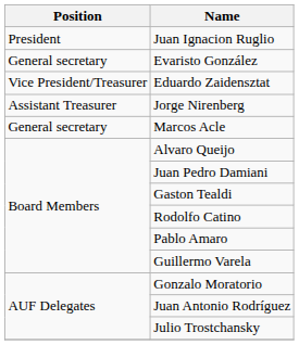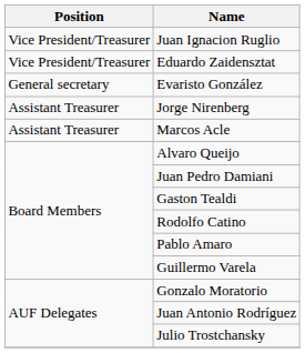Juan Ignacion Ruglio | Position: President -> Vice President/Treasurer
rows swapped: Eduardo Zaidensztat <-> Evaristo González
Marcos Acle | Position: General secretary -> Assistant Treasurer
